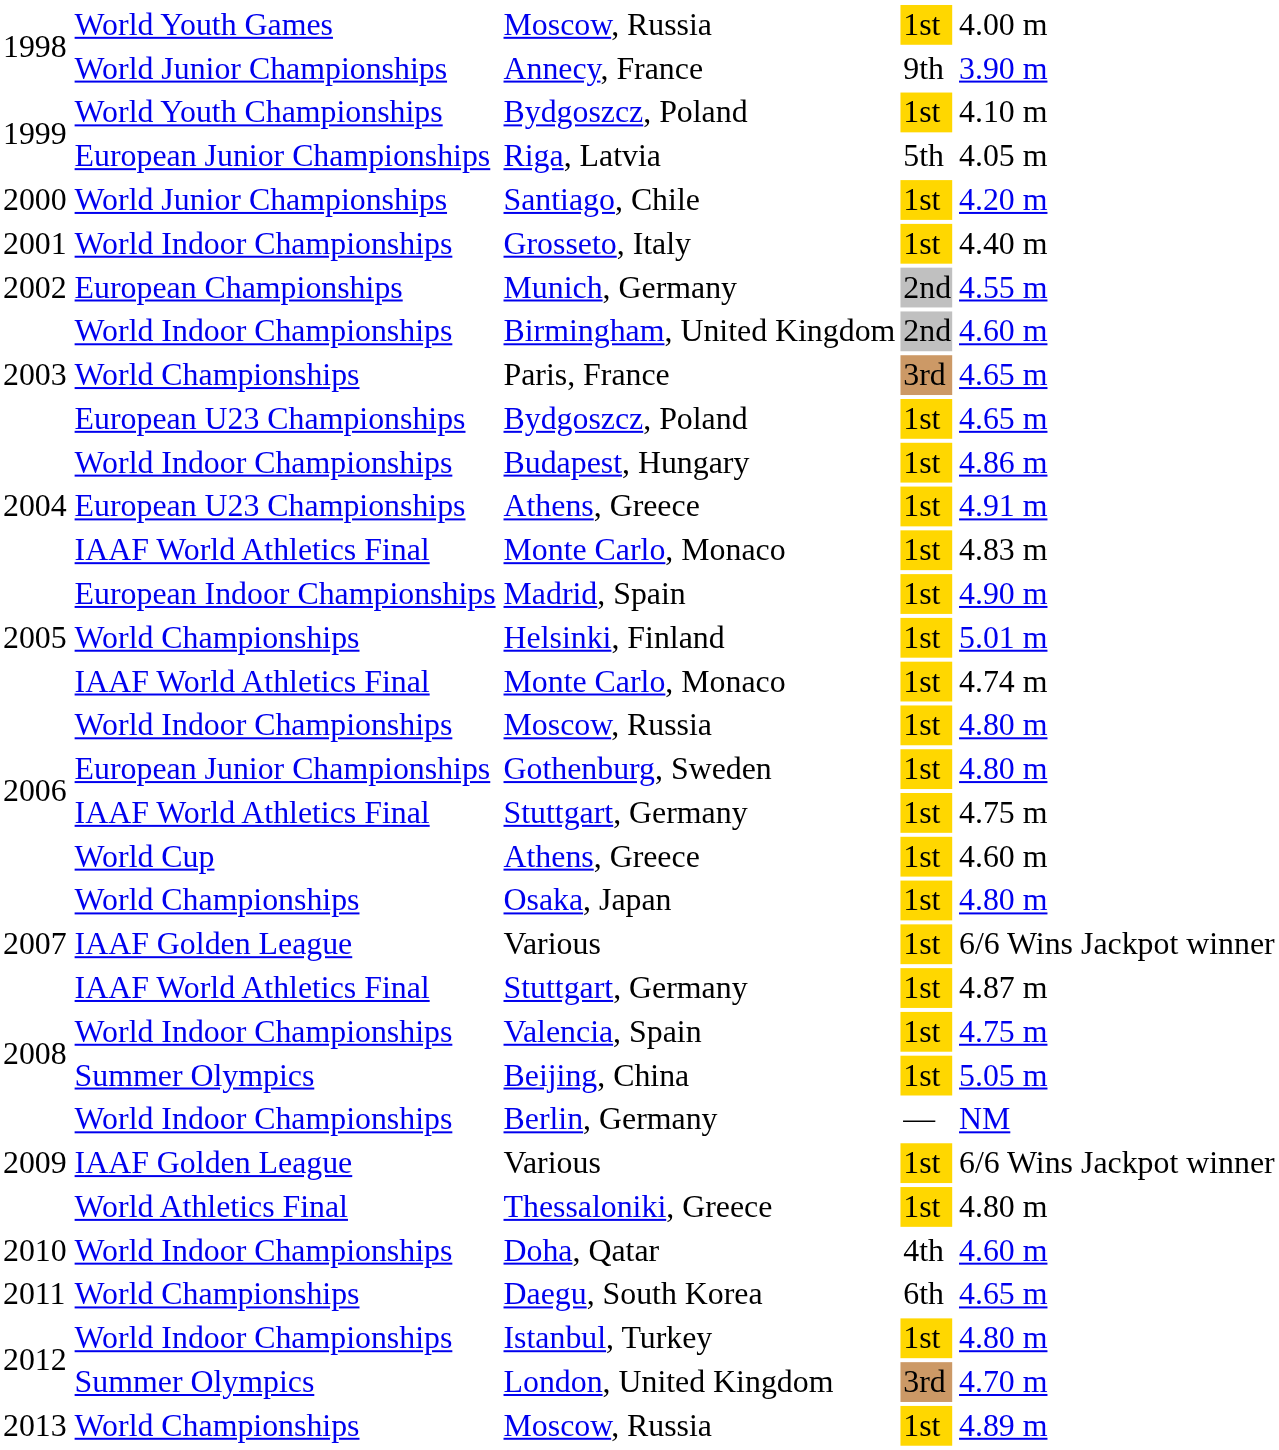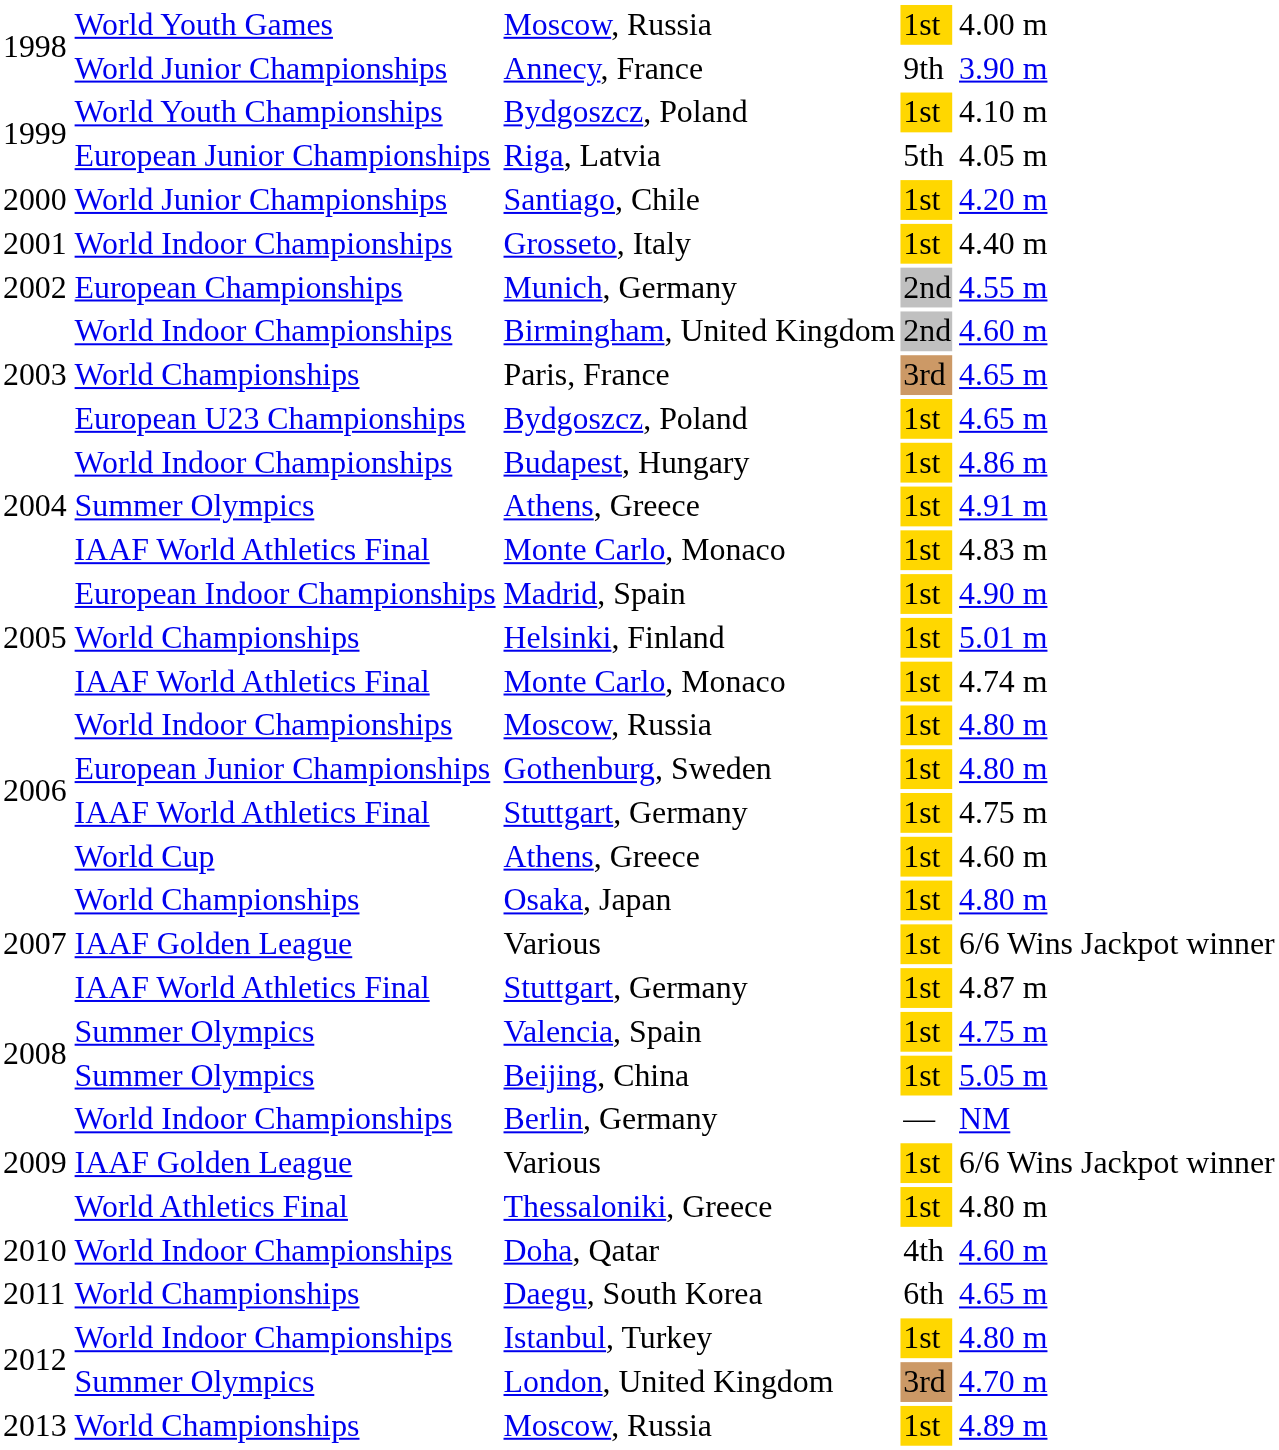2004 / Athens, Greece | column 2: European U23 Championships -> Summer Olympics
Valencia, Spain | column 2: World Indoor Championships -> Summer Olympics
